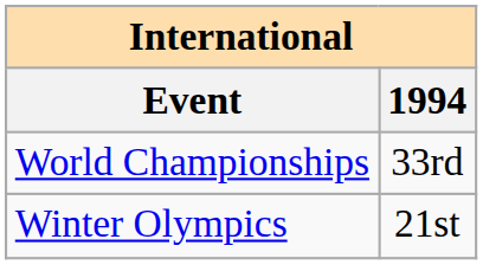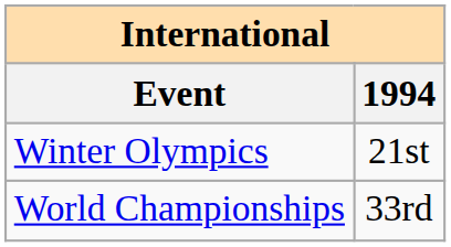rows swapped: Winter Olympics <-> World Championships
